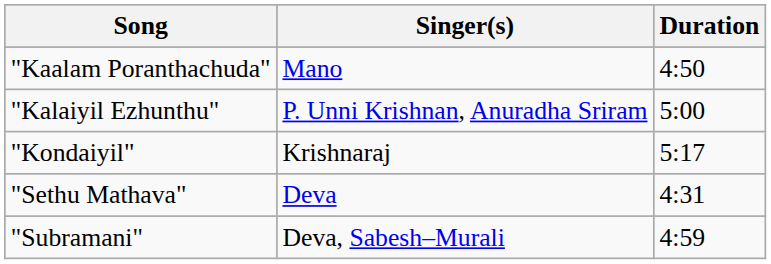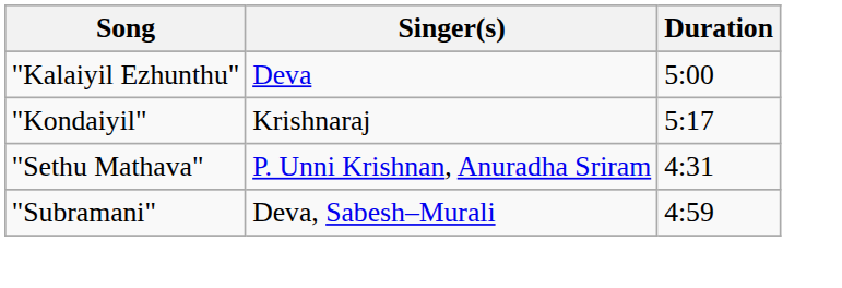- row: "Kaalam Poranthachuda" | Mano | 4:50
"Kalaiyil Ezhunthu" | Singer(s): P. Unni Krishnan, Anuradha Sriram -> Deva
"Sethu Mathava" | Singer(s): Deva -> P. Unni Krishnan, Anuradha Sriram
